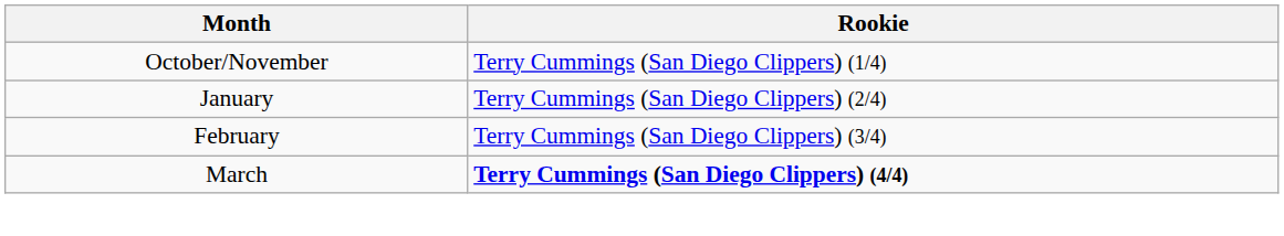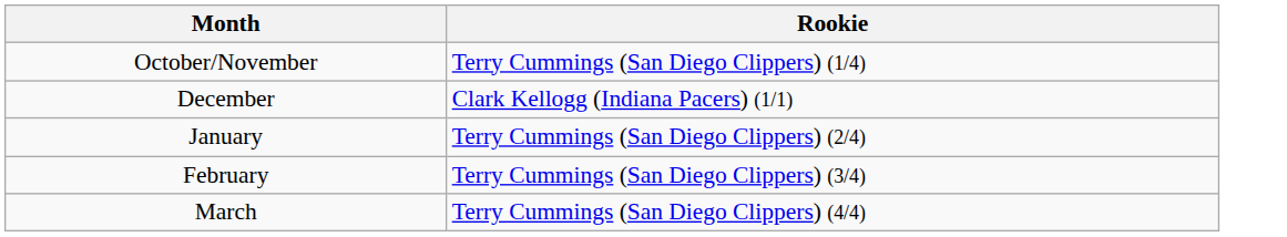+ row: December | Clark Kellogg (Indiana Pacers) (1/1)
March | Rookie: bold -> normal
